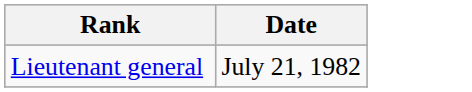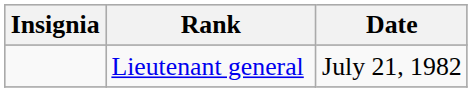+ column: Insignia
